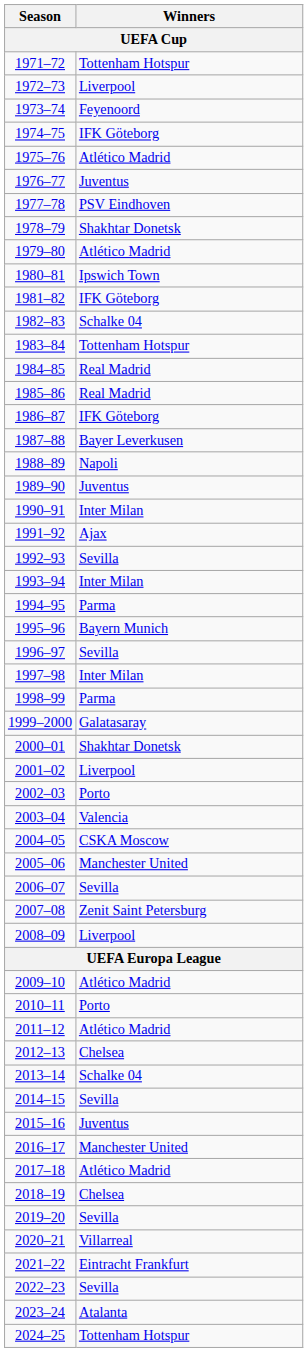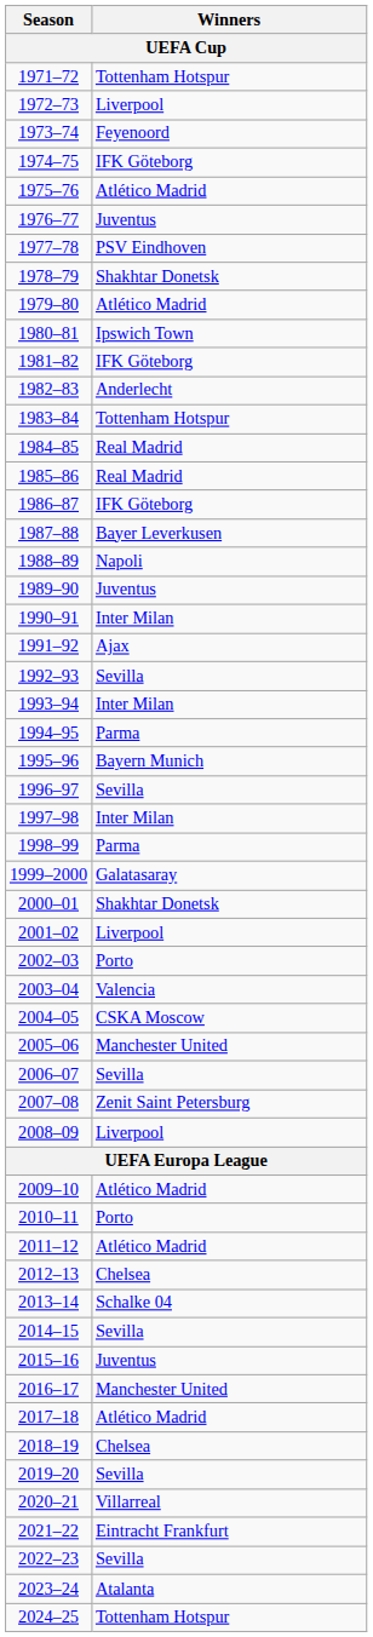1982–83 | Winners: Schalke 04 -> Anderlecht
